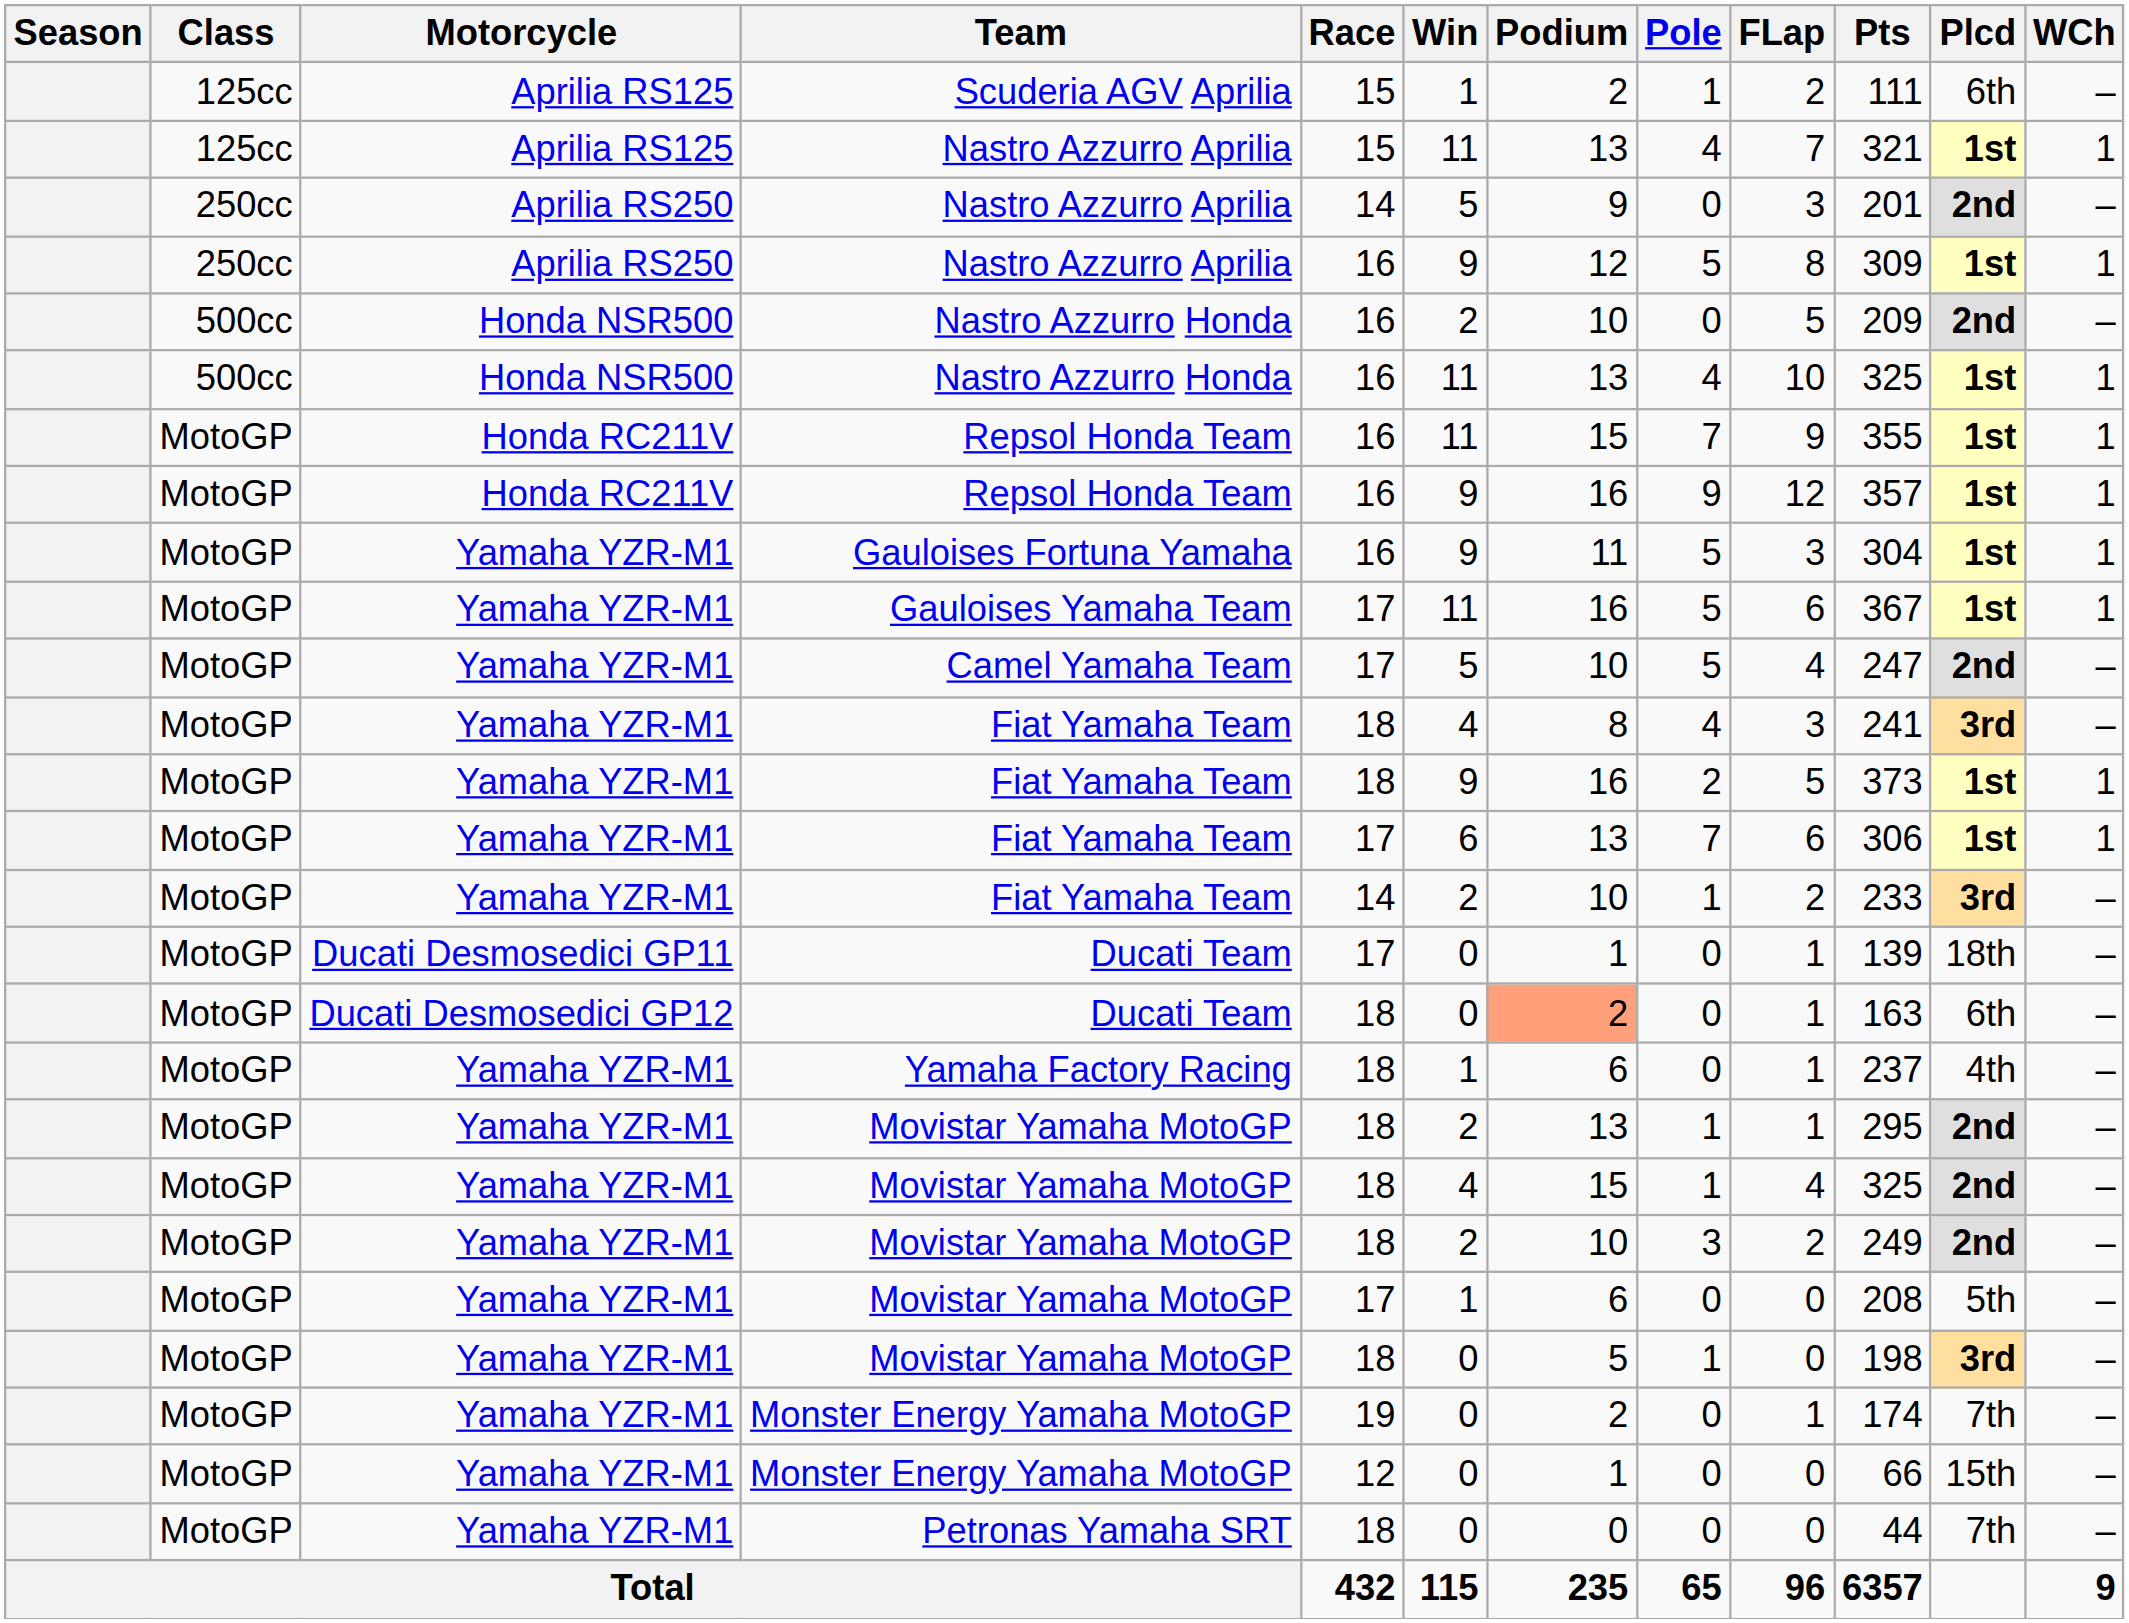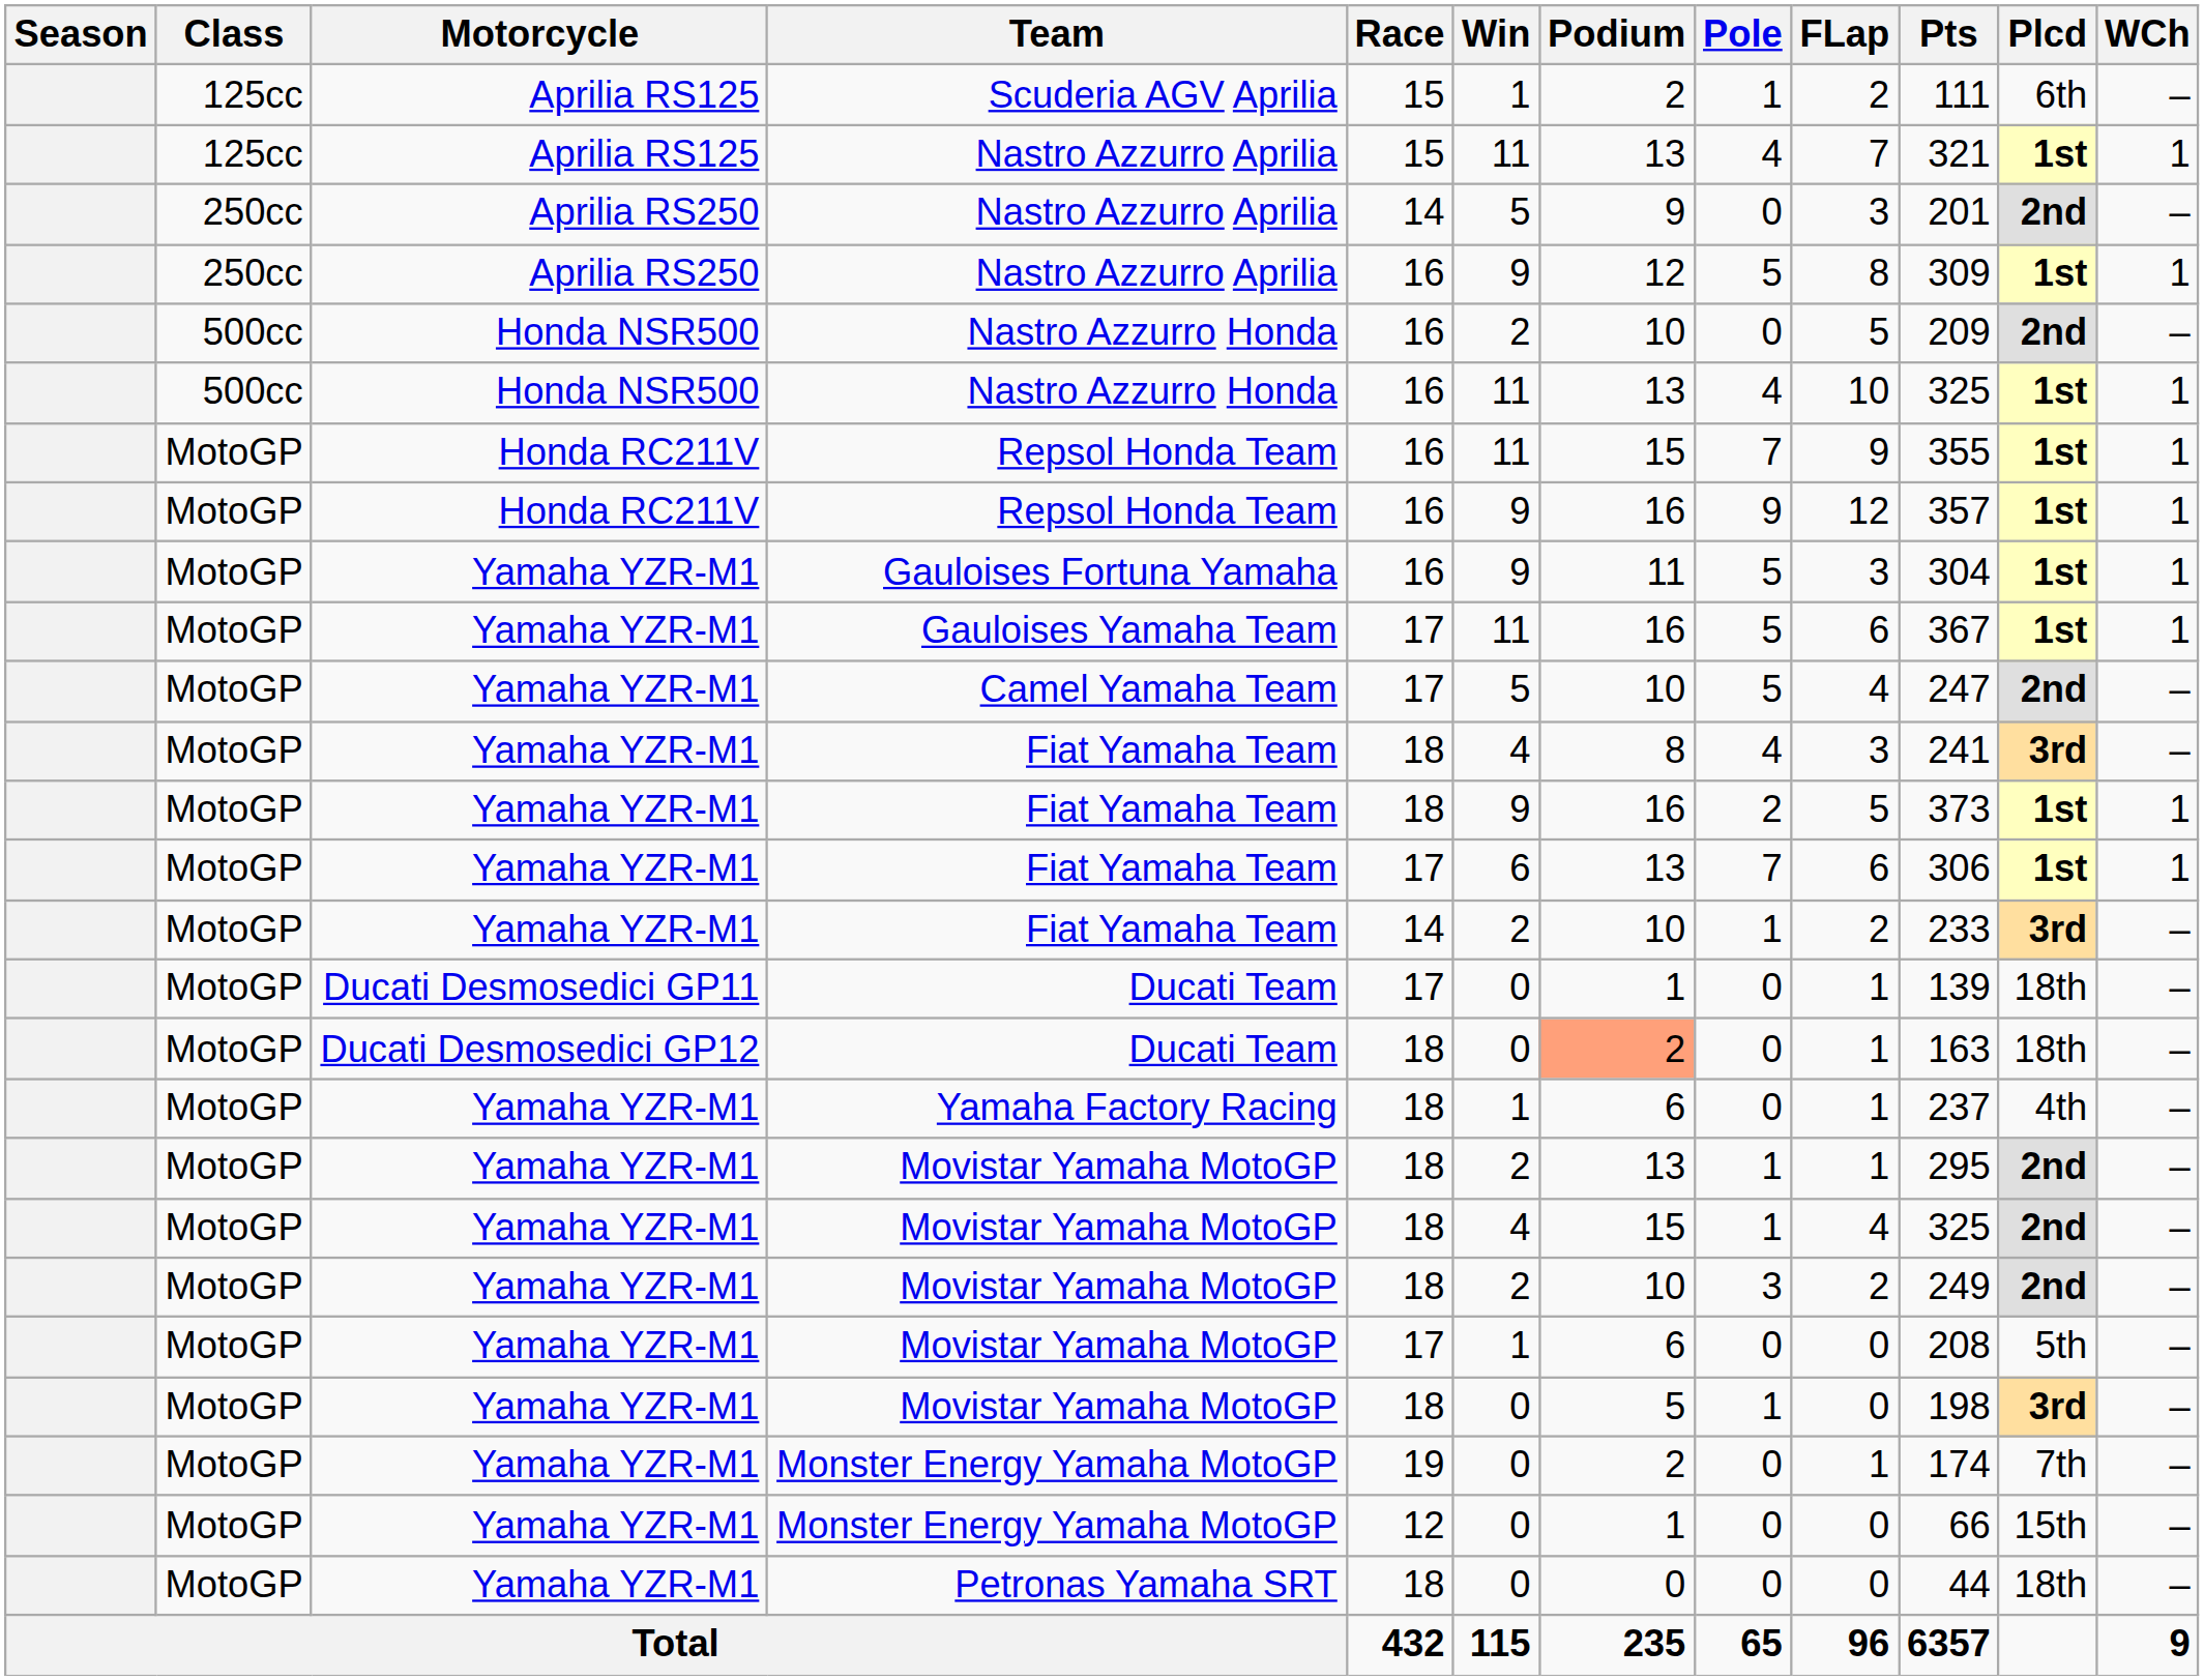Ducati Desmosedici GP12 / Ducati Team | Plcd: 6th -> 18th
Petronas Yamaha SRT | Plcd: 7th -> 18th
